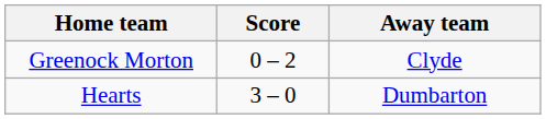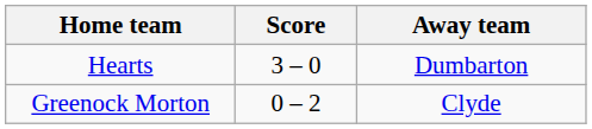rows swapped: Hearts <-> Greenock Morton
